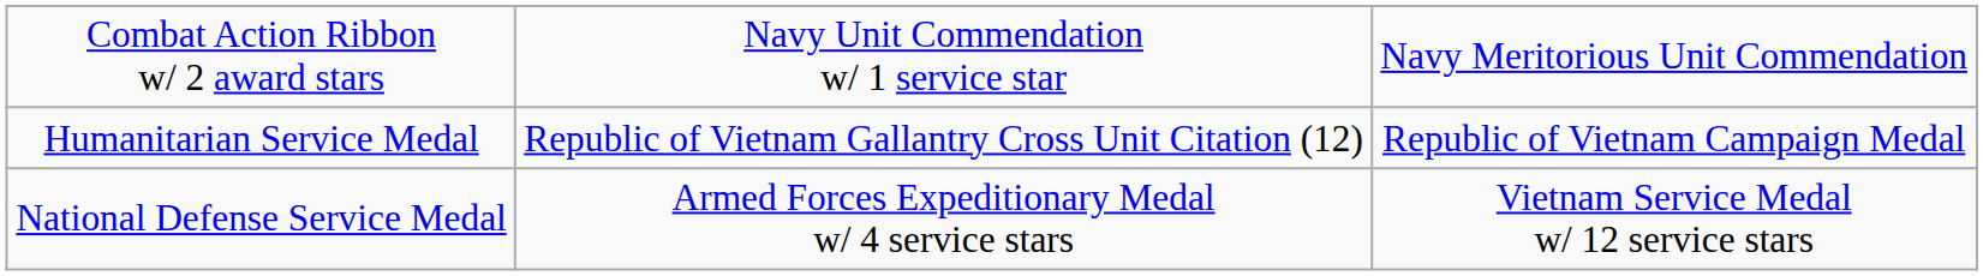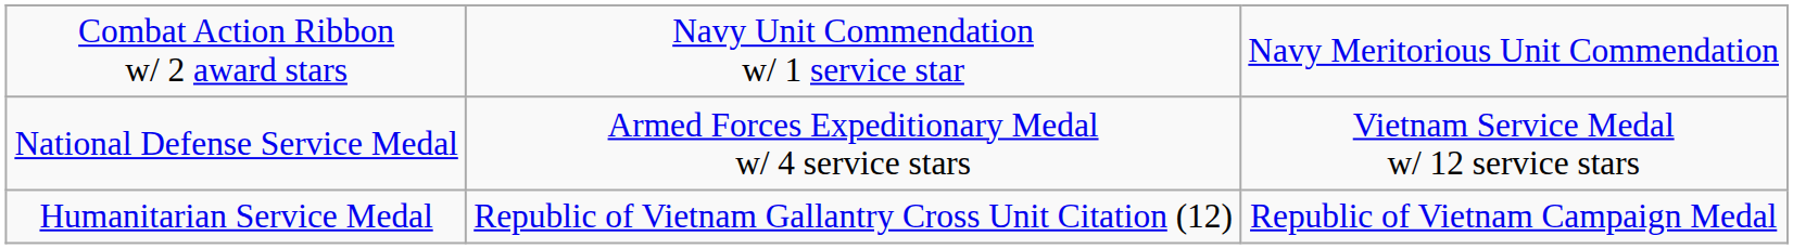rows swapped: National Defense Service Medal <-> Humanitarian Service Medal
